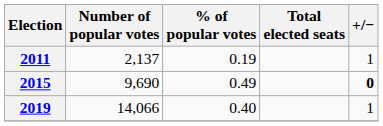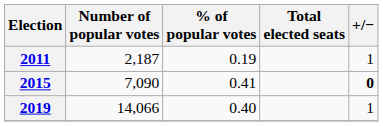2011 | Number of popular votes: 2,137 -> 2,187
2015 | Number of popular votes: 9,690 -> 7,090
2015 | % of popular votes: 0.49 -> 0.41
